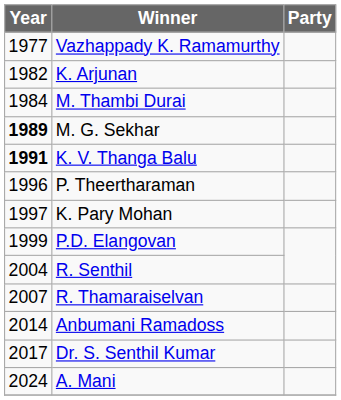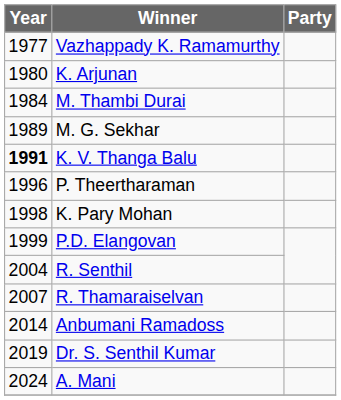K. Arjunan | Year: 1982 -> 1980
M. G. Sekhar | Year: bold -> normal
K. Pary Mohan | Year: 1997 -> 1998
Dr. S. Senthil Kumar | Year: 2017 -> 2019
